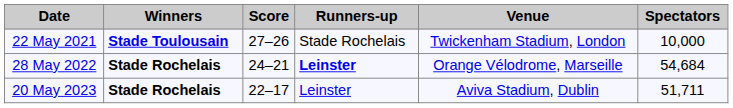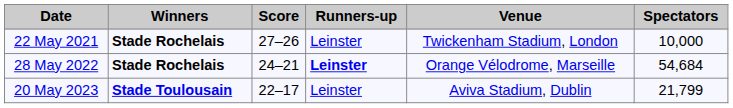22 May 2021 | Winners: Stade Toulousain -> Stade Rochelais
22 May 2021 | Runners-up: Stade Rochelais -> Leinster
20 May 2023 | Winners: Stade Rochelais -> Stade Toulousain
20 May 2023 | Spectators: 51,711 -> 21,799
